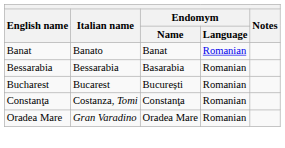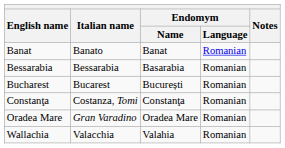+ row: Wallachia | Valacchia | Valahia | Romanian
